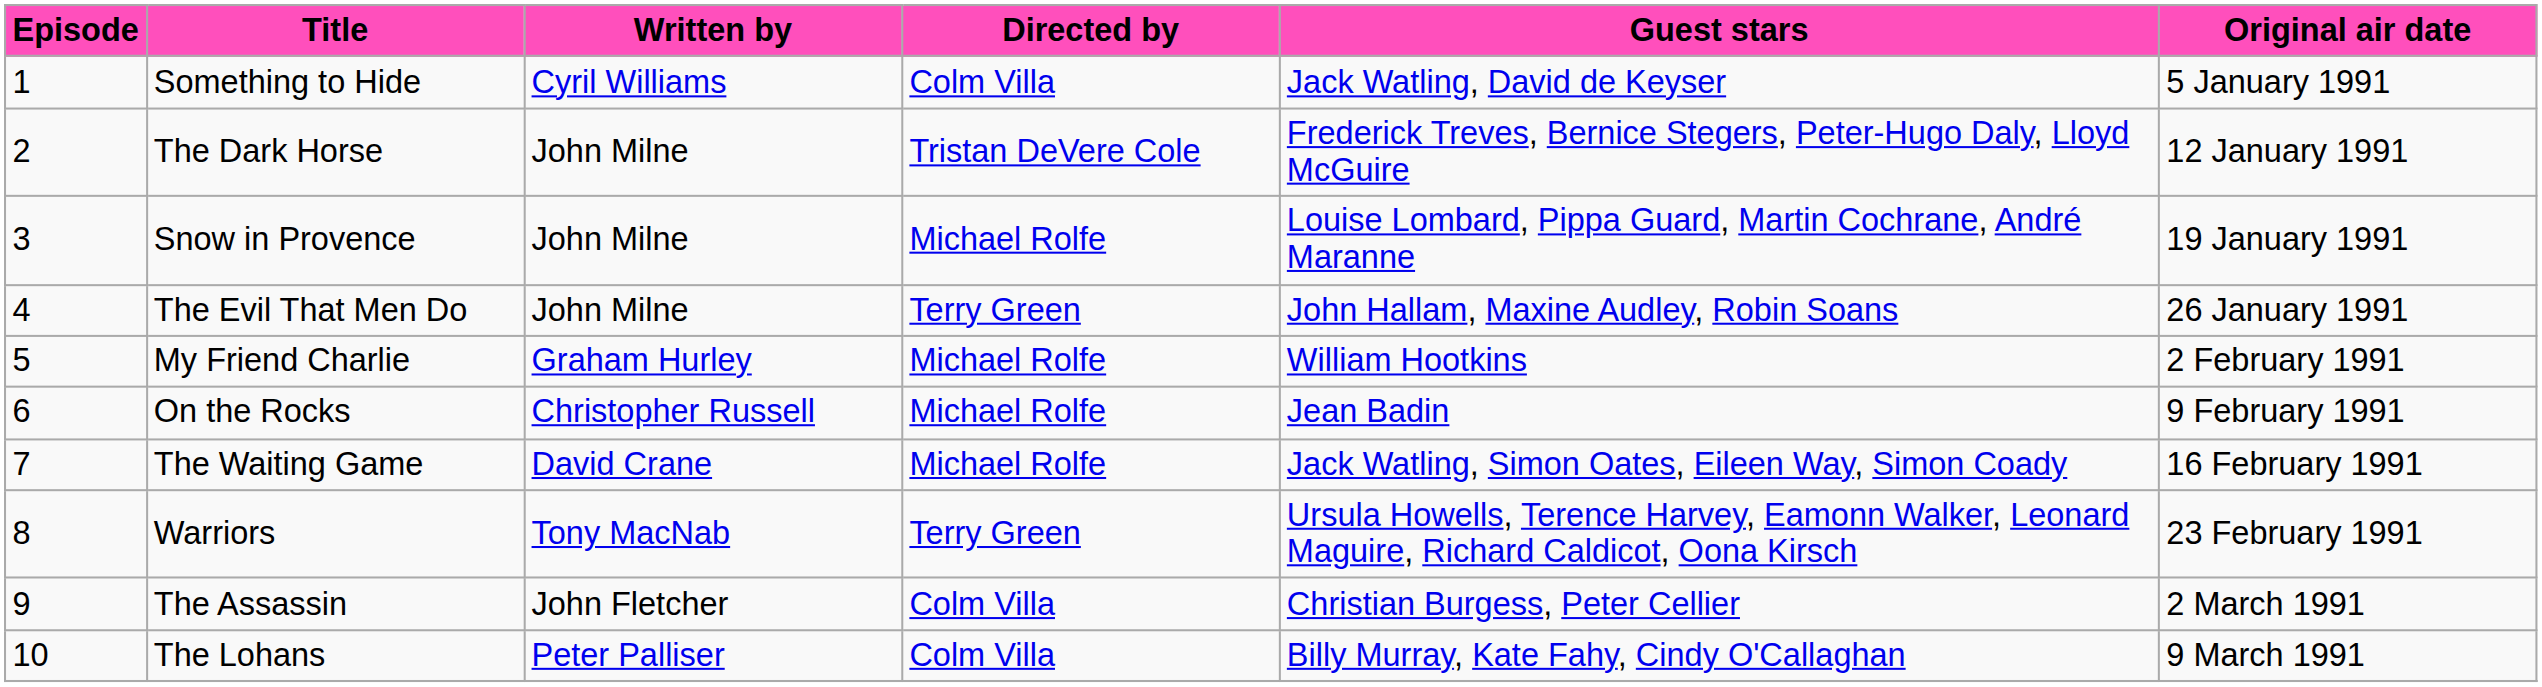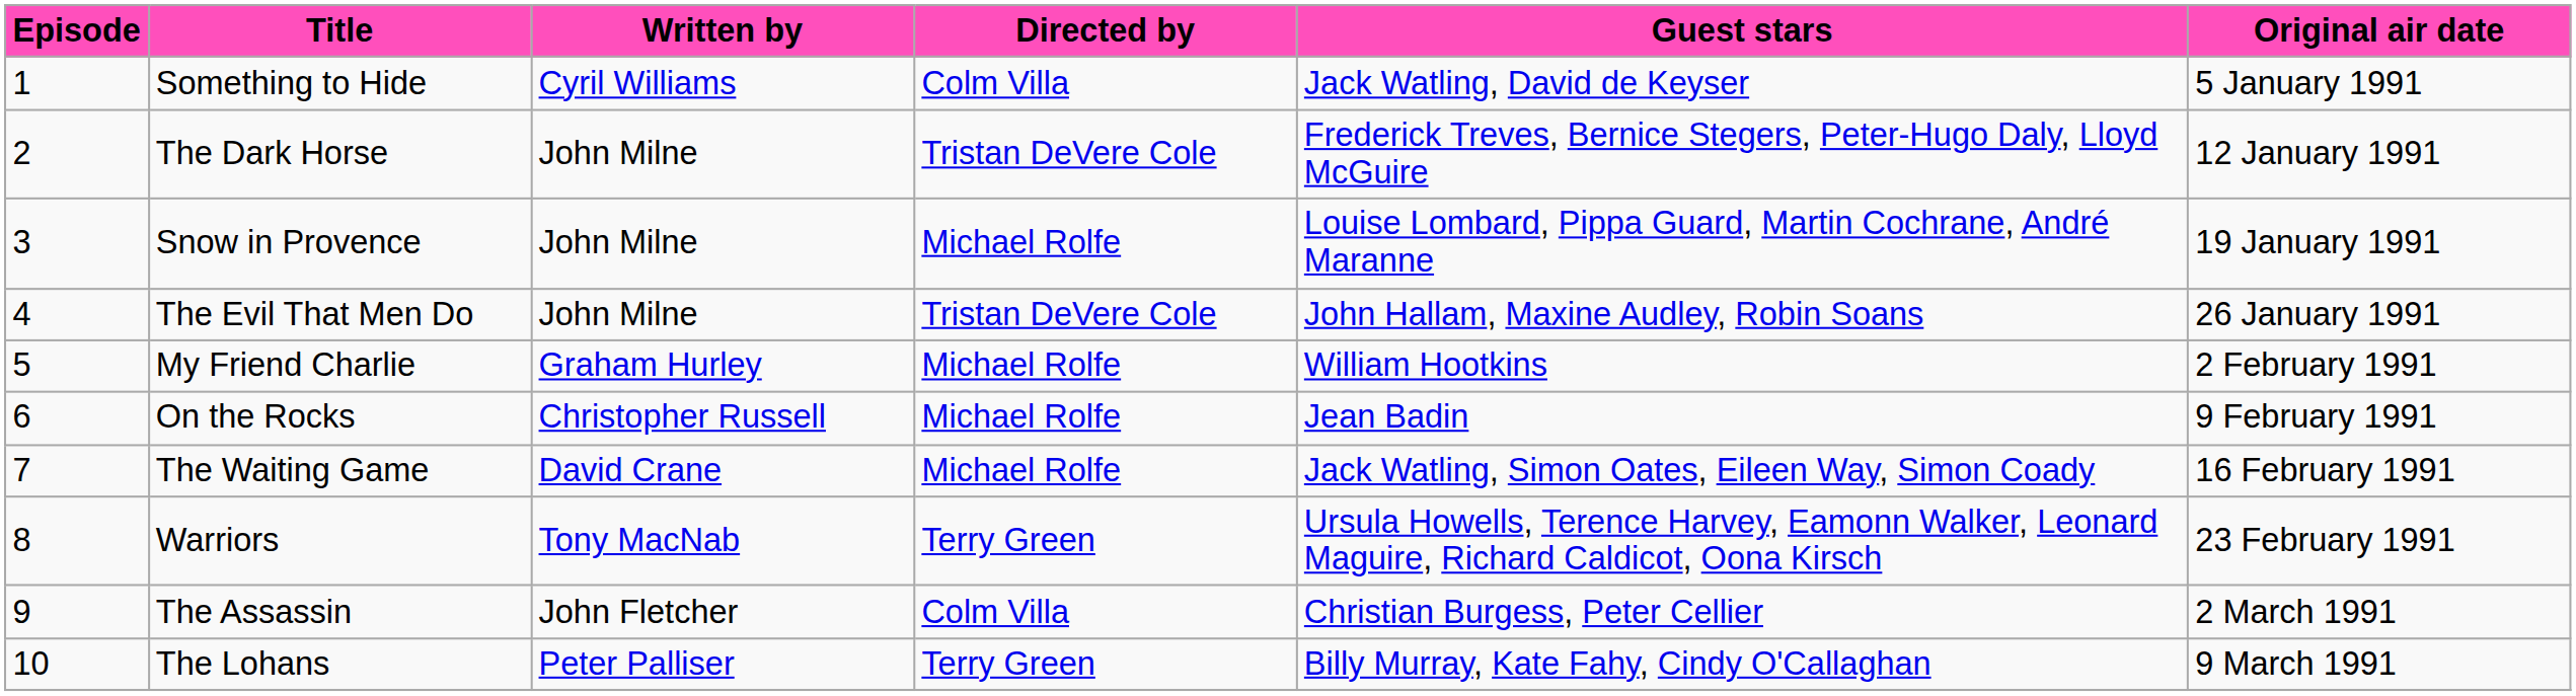The Evil That Men Do | Directed by: Terry Green -> Tristan DeVere Cole
The Lohans | Directed by: Colm Villa -> Terry Green
